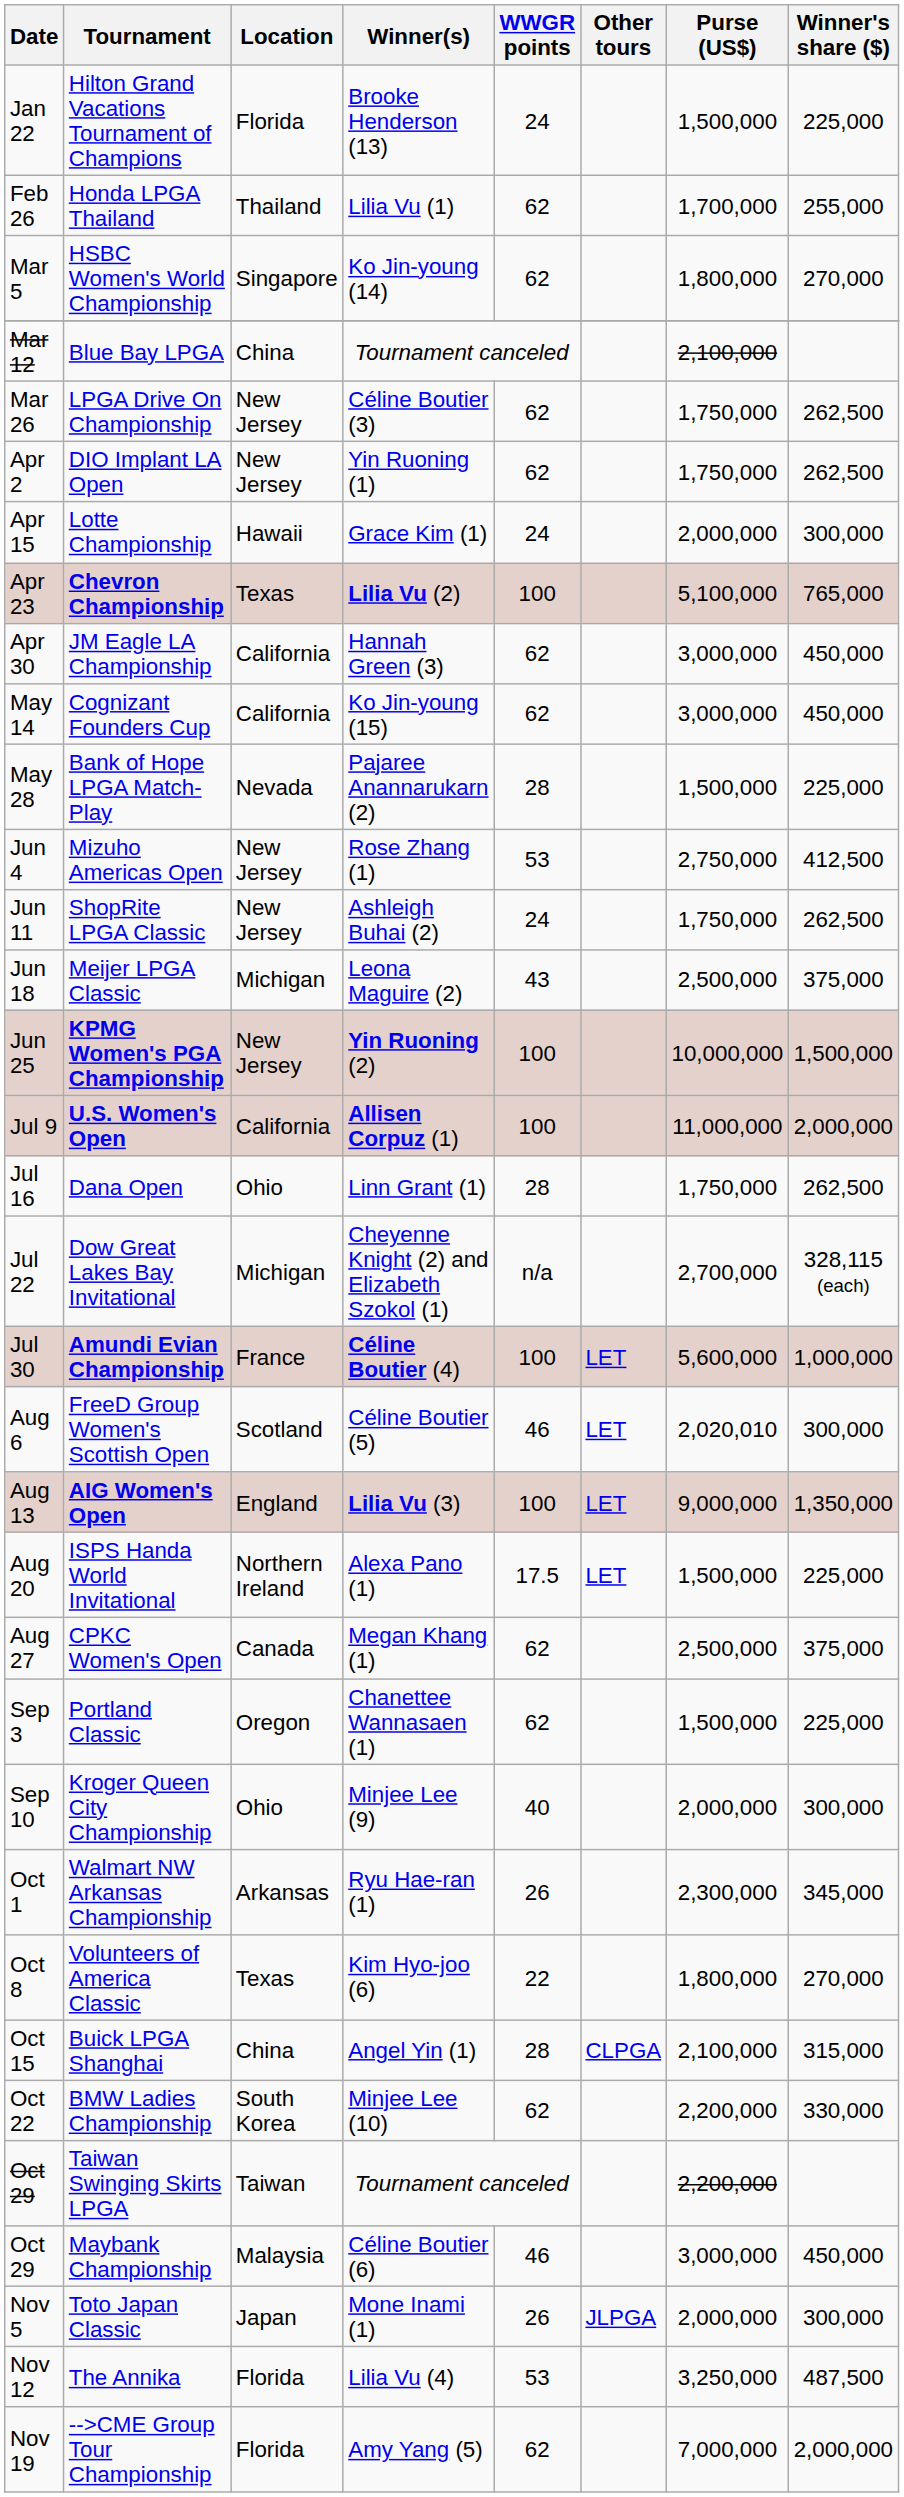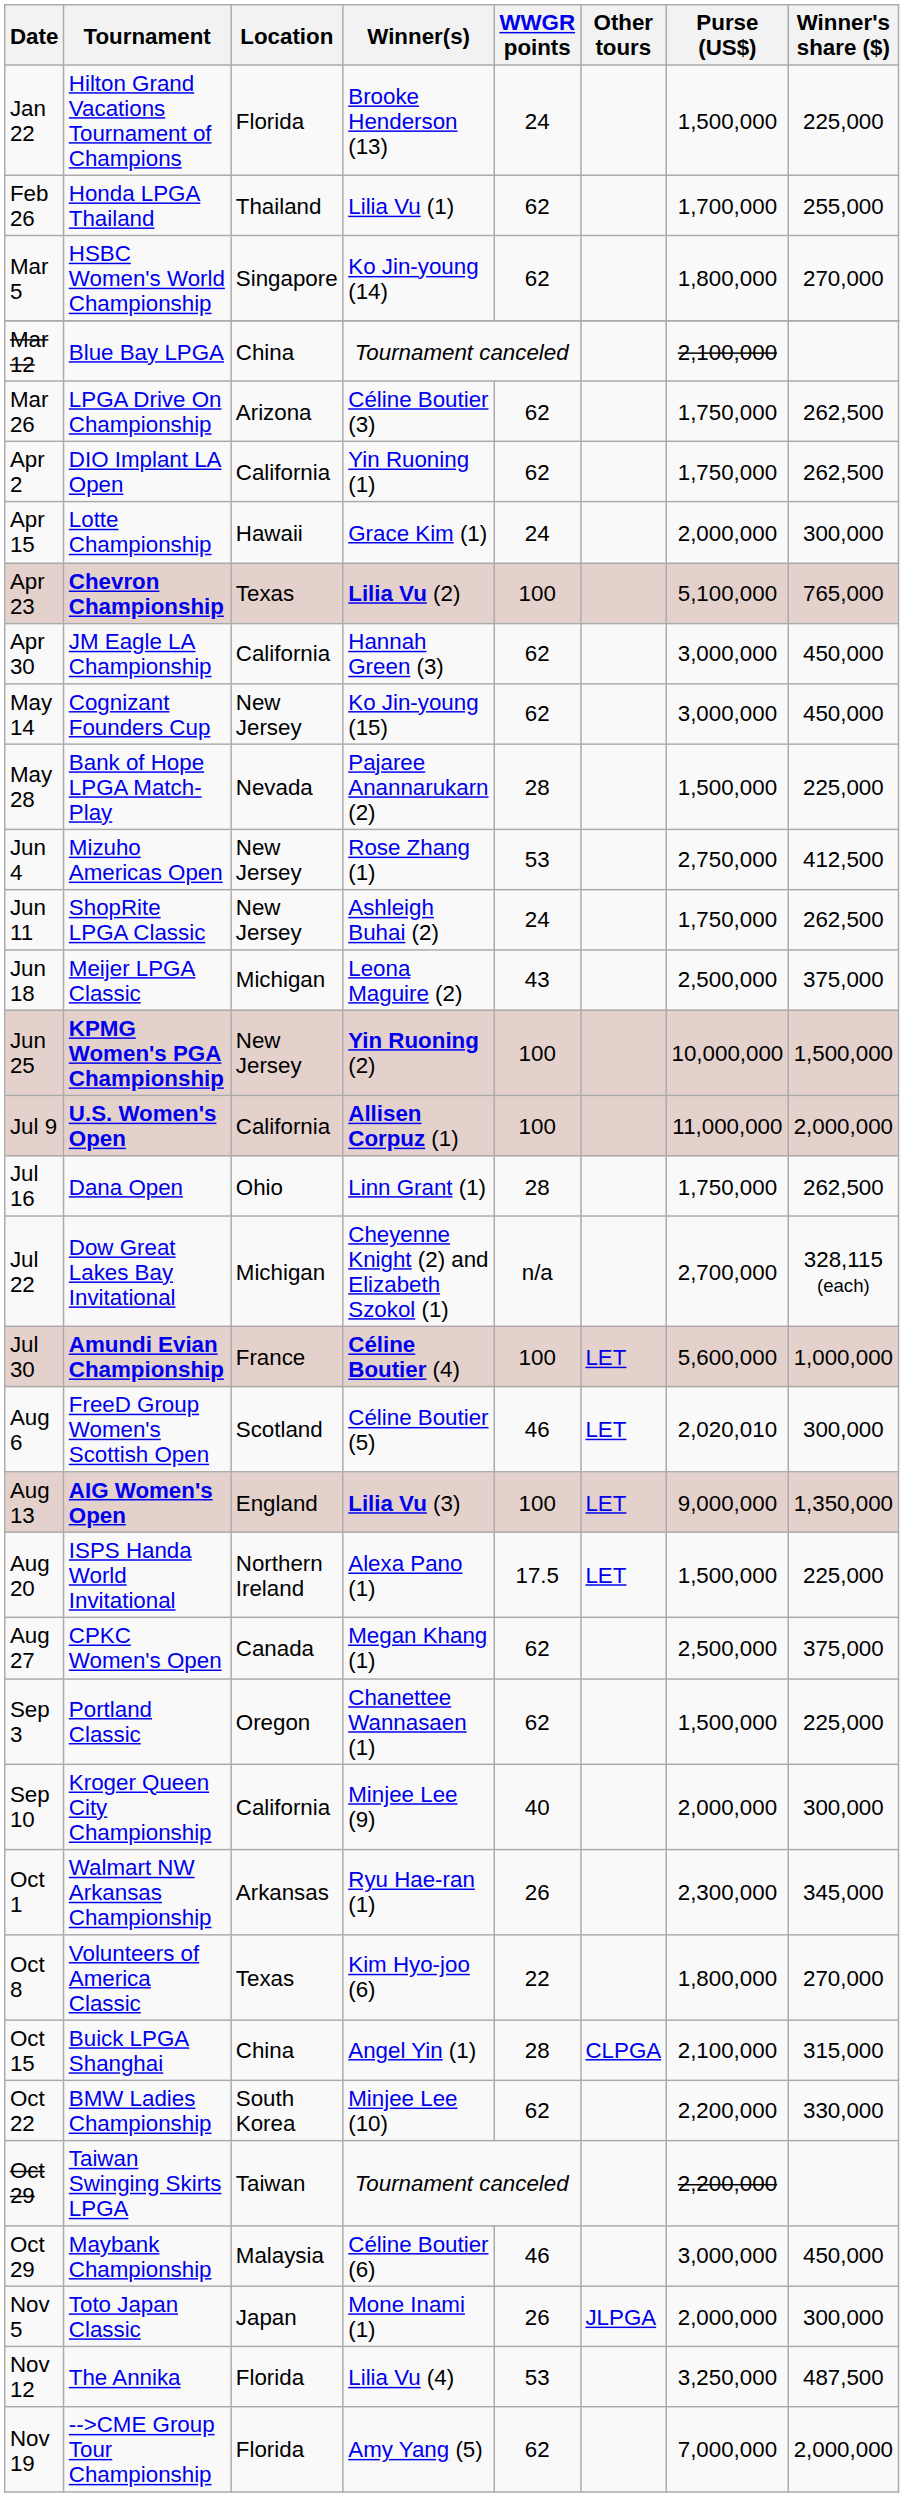LPGA Drive On Championship | Location: New Jersey -> Arizona
DIO Implant LA Open | Location: New Jersey -> California
Cognizant Founders Cup | Location: California -> New Jersey
Kroger Queen City Championship | Location: Ohio -> California
